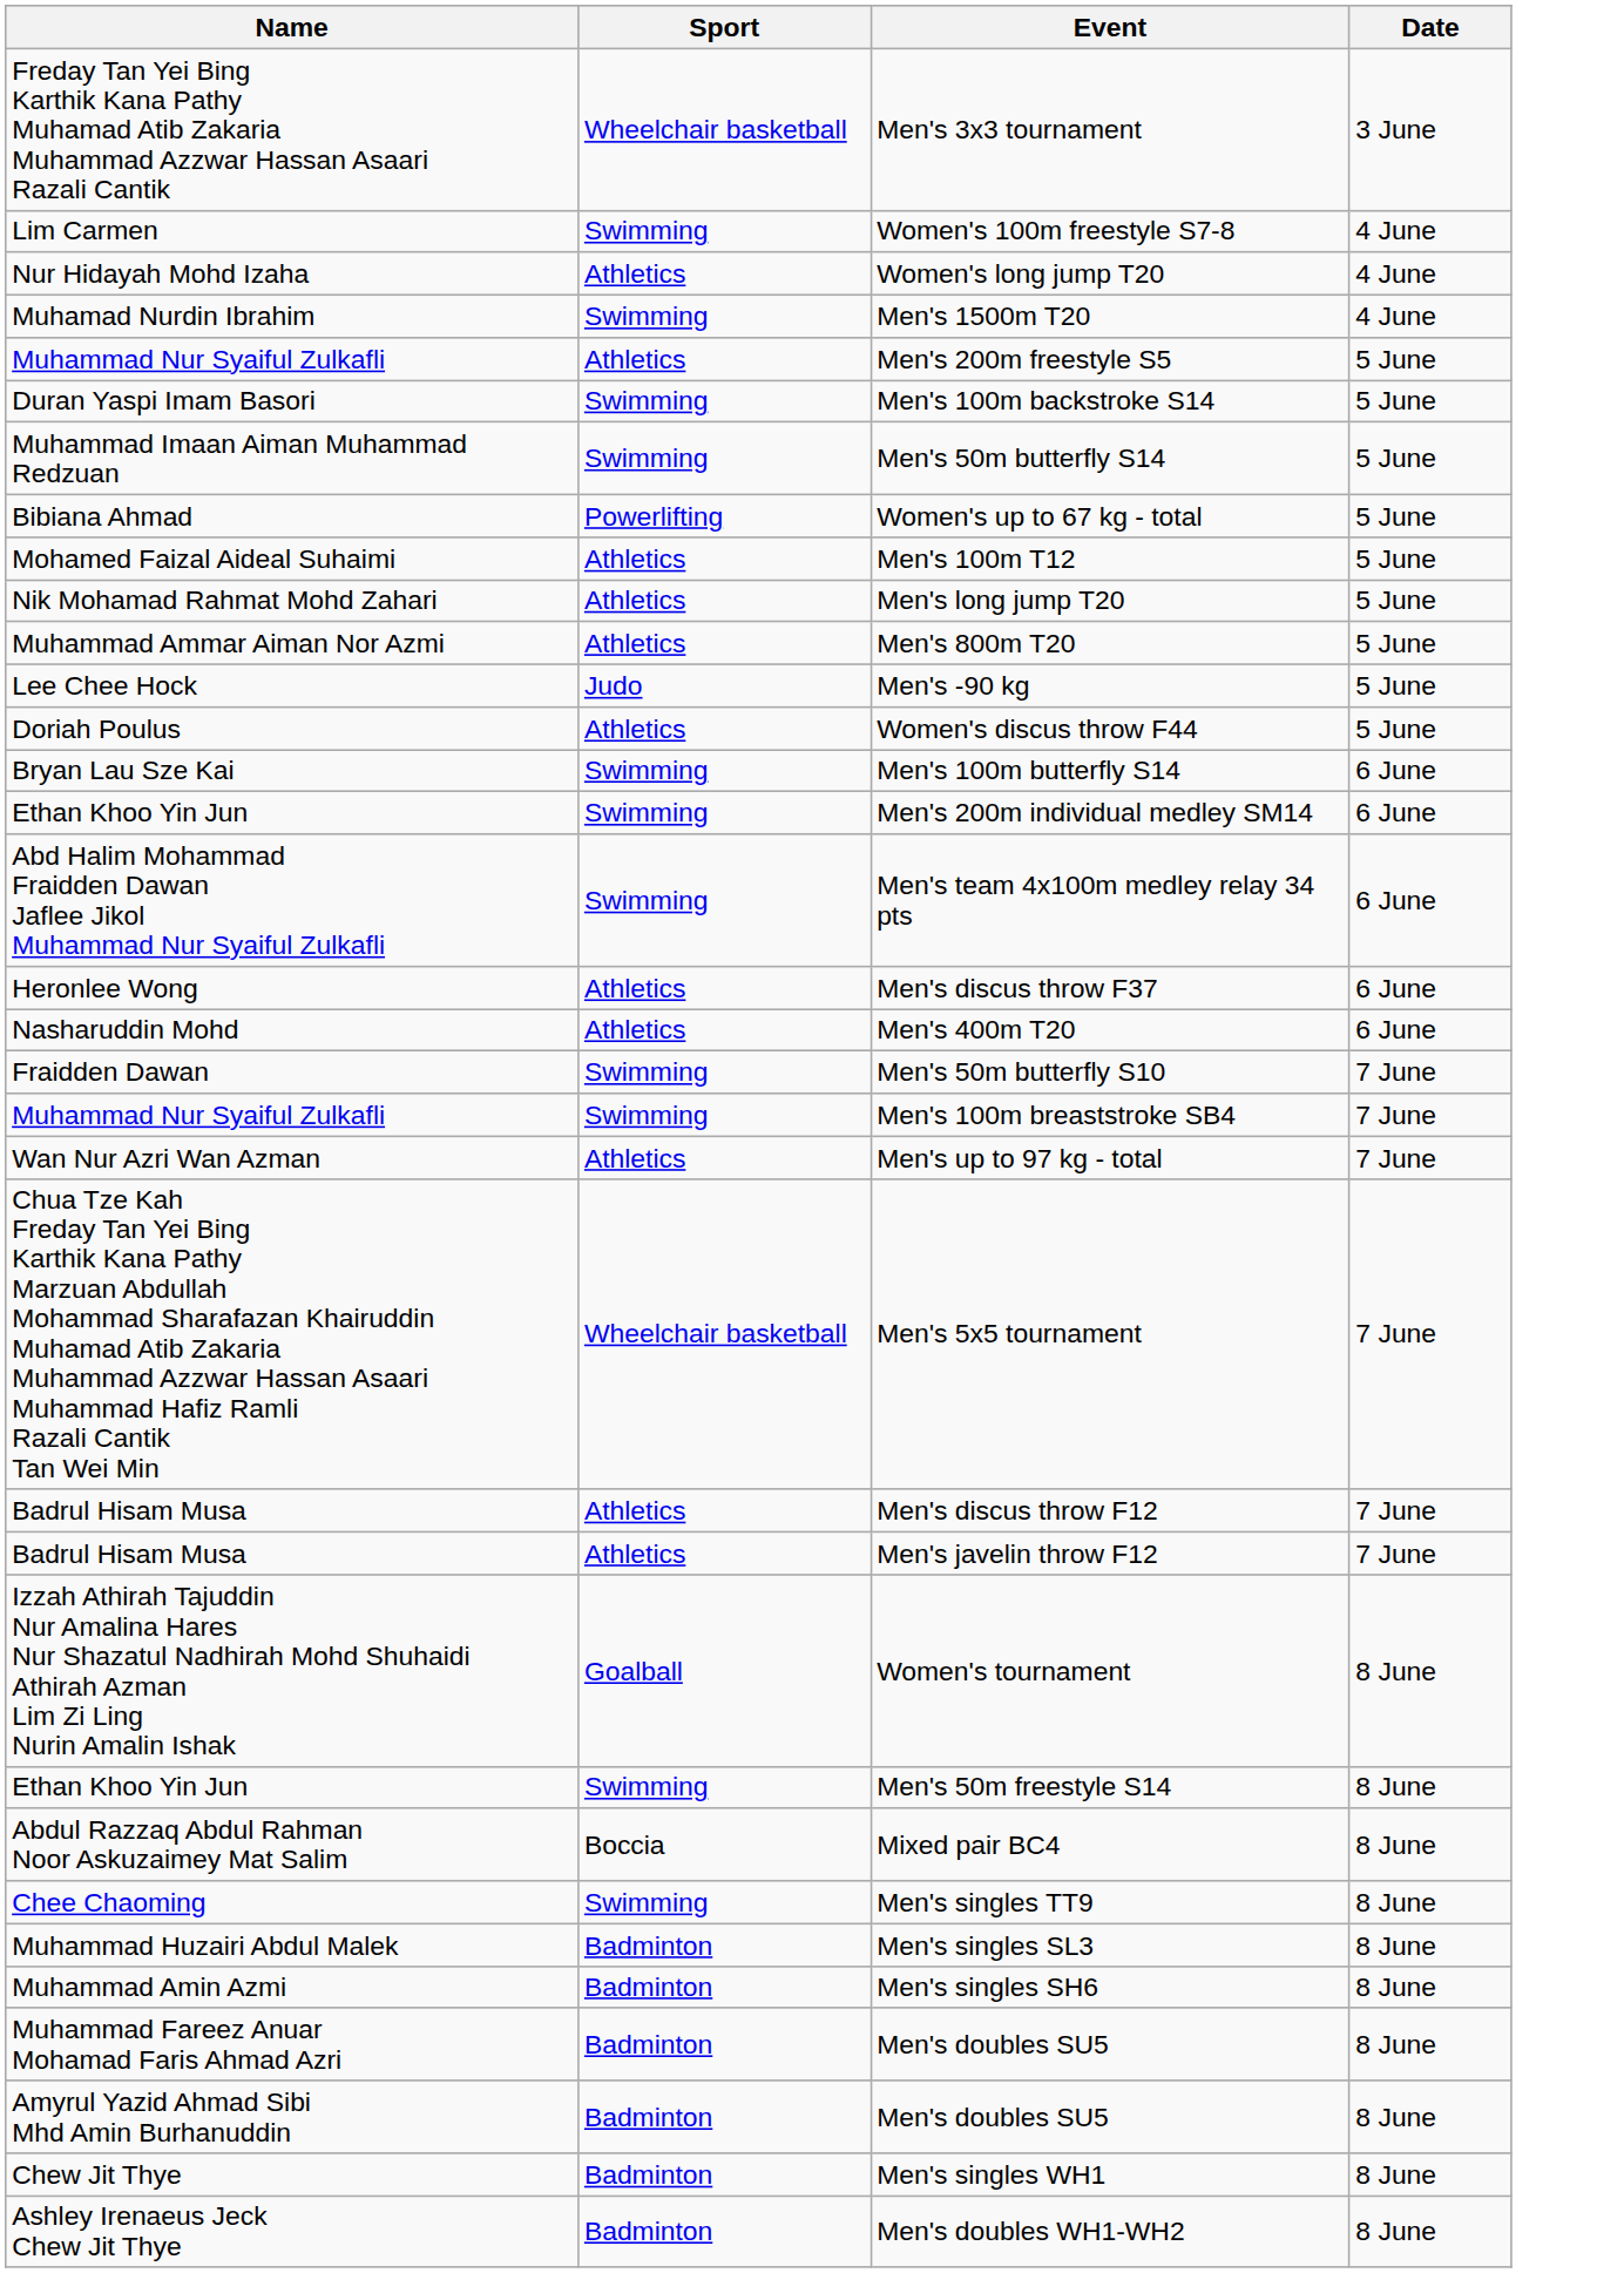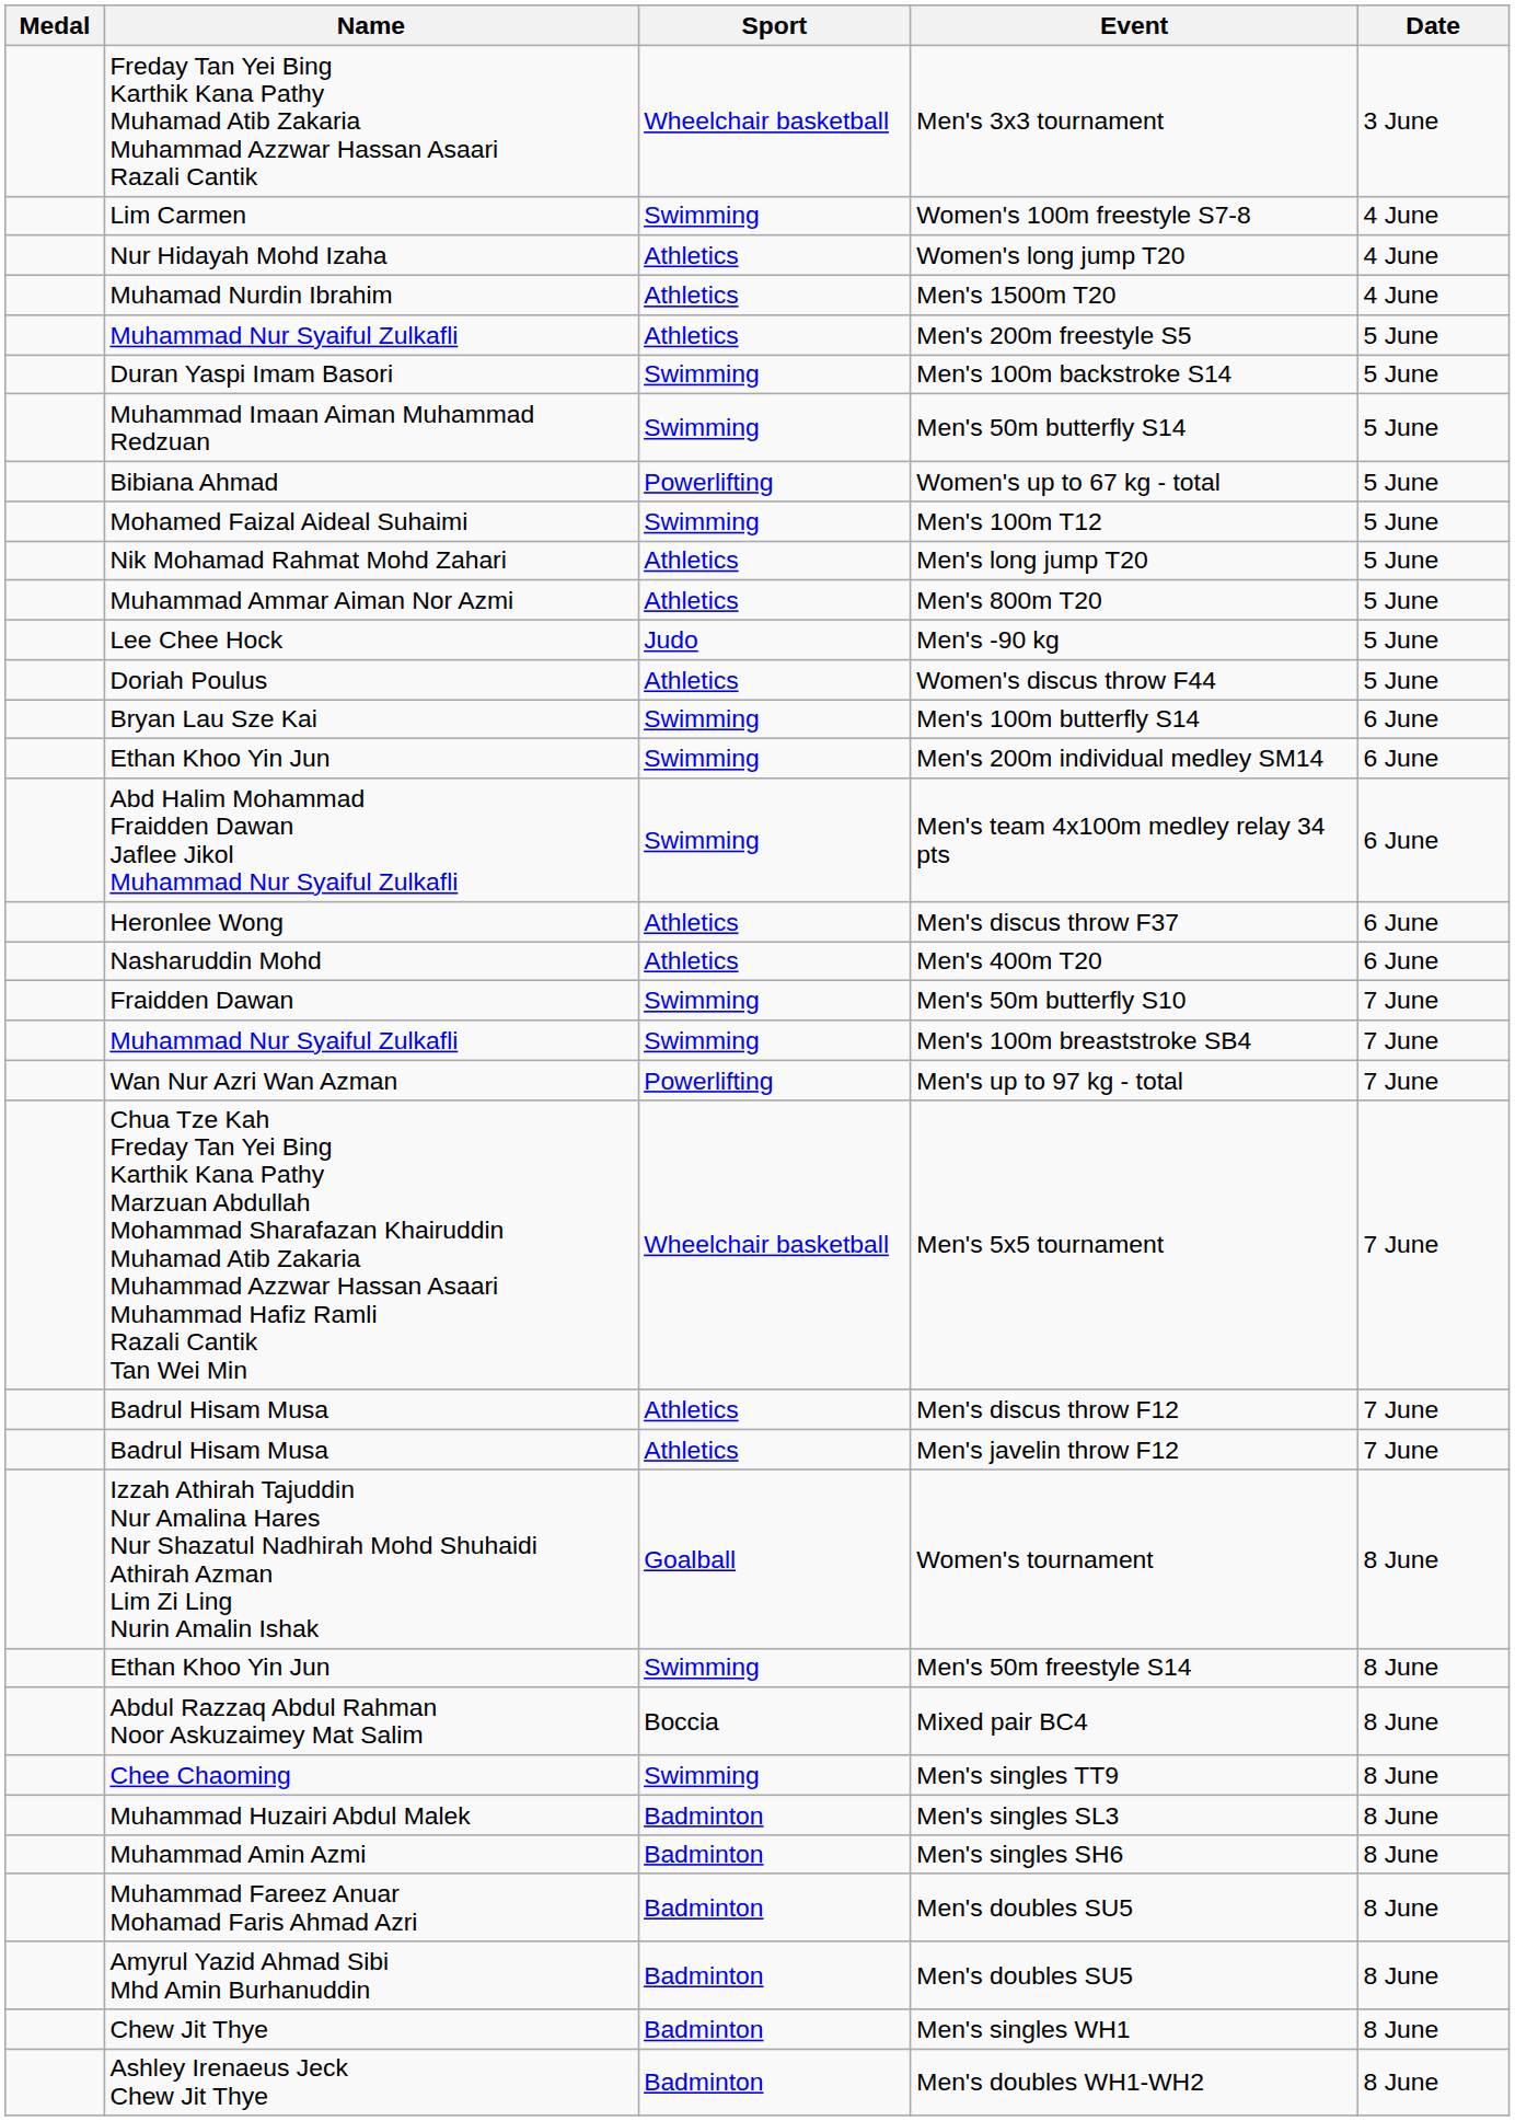+ column: Medal
Men's 1500m T20 | Sport: Swimming -> Athletics
Men's 100m T12 | Sport: Athletics -> Swimming
Men's up to 97 kg - total | Sport: Athletics -> Powerlifting
